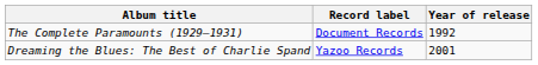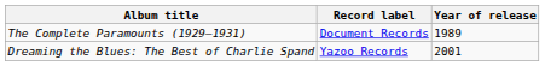The Complete Paramounts (1929–1931) | Year of release: 1992 -> 1989
